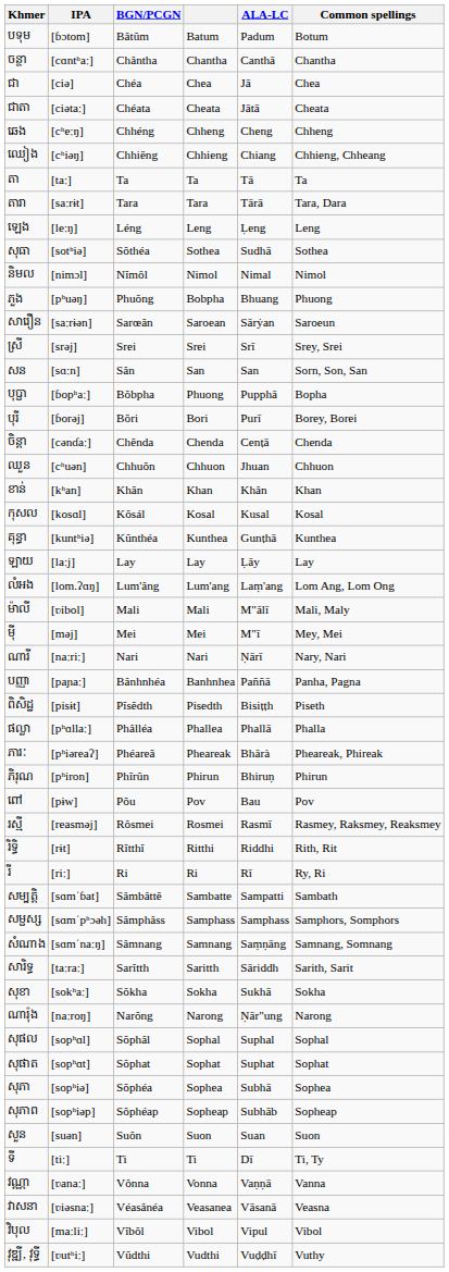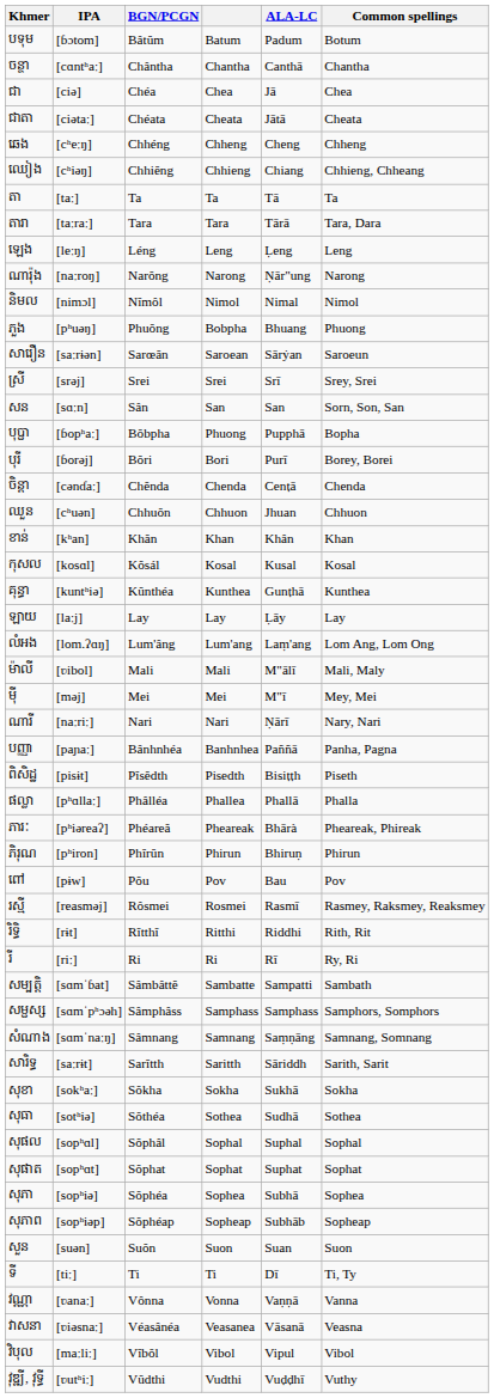តារា | IPA: [saːrɨt] -> [taːraː]
rows swapped: ណារ៉ុង <-> សុធា
សារិទ្ធ | IPA: [taːraː] -> [saːrɨt]
